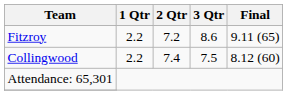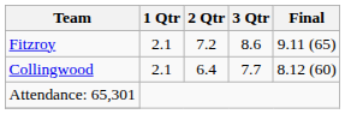Fitzroy | 1 Qtr: 2.2 -> 2.1
Collingwood | 1 Qtr: 2.2 -> 2.1
Collingwood | 2 Qtr: 7.4 -> 6.4
Collingwood | 3 Qtr: 7.5 -> 7.7
